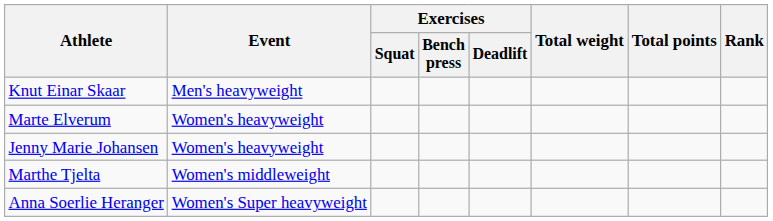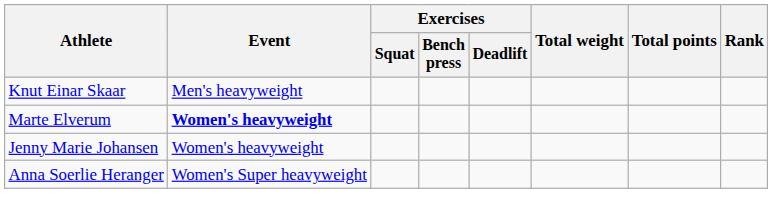Marte Elverum | Event: normal -> bold
- row: Marthe Tjelta | Women's middleweight
